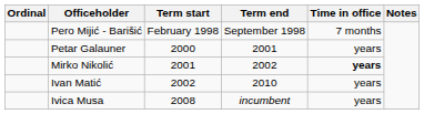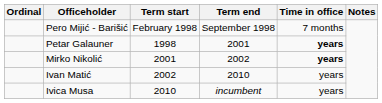Petar Galauner | Term start: 2000 -> 1998
Petar Galauner | Time in office: normal -> bold
Ivica Musa | Term start: 2008 -> 2010
